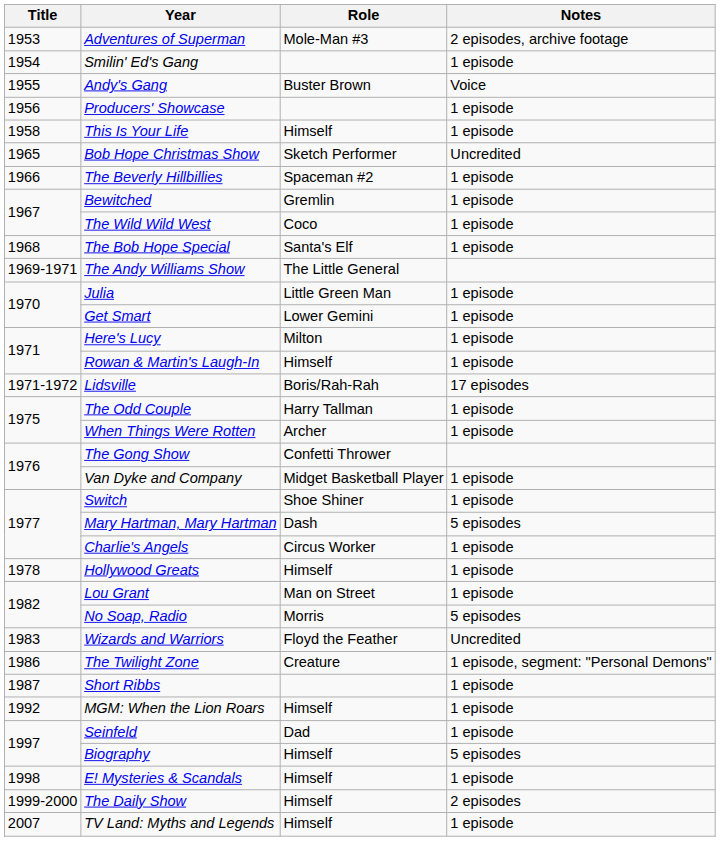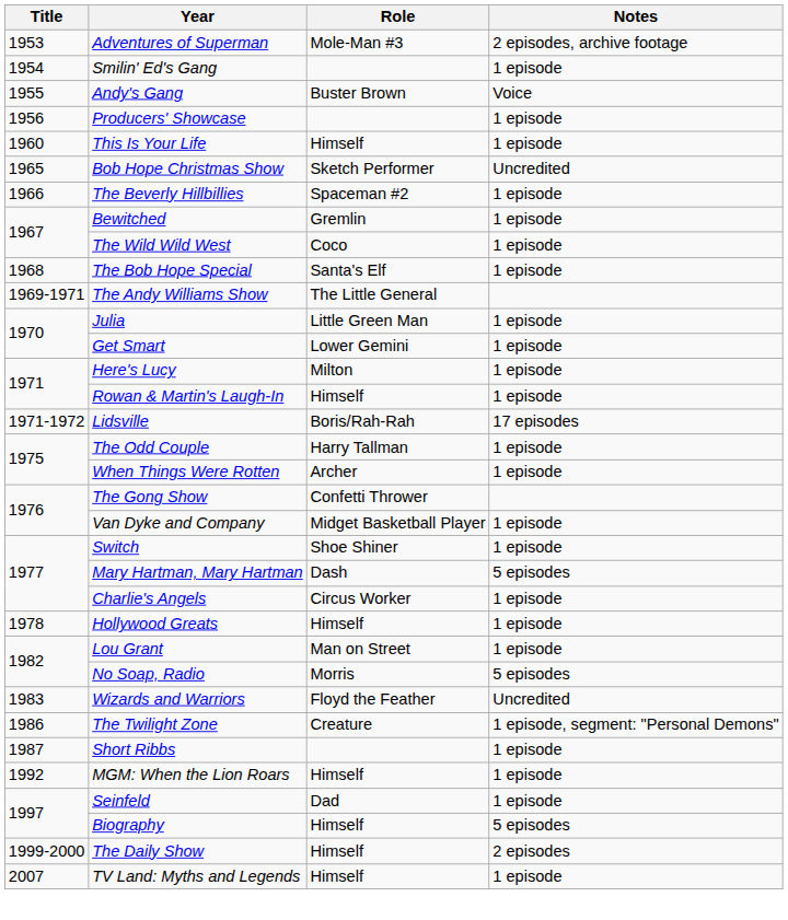This Is Your Life | Title: 1958 -> 1960
- row: 1998 | E! Mysteries & Scandals | Himself | 1 episode
